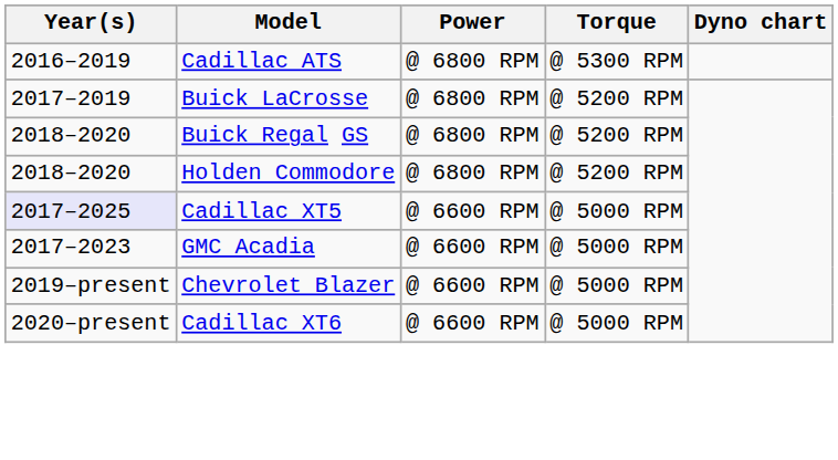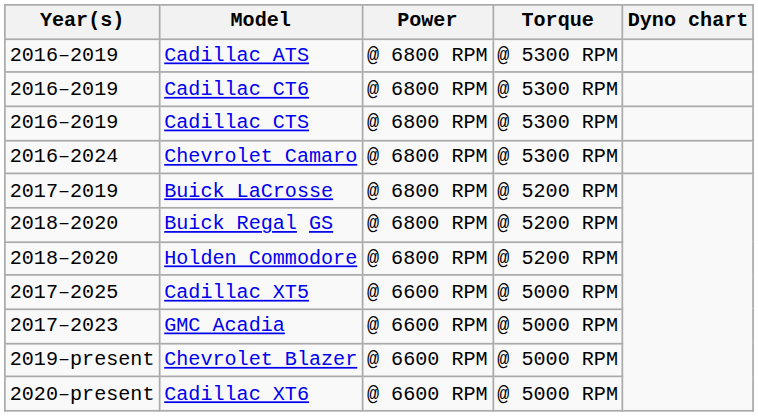+ row: 2016–2019 | Cadillac CT6 | @ 6800 RPM | @ 5300 RPM
+ row: 2016–2019 | Cadillac CTS | @ 6800 RPM | @ 5300 RPM
+ row: 2016–2024 | Chevrolet Camaro | @ 6800 RPM | @ 5300 RPM
Cadillac XT5 | Year(s): lavender background -> no background
